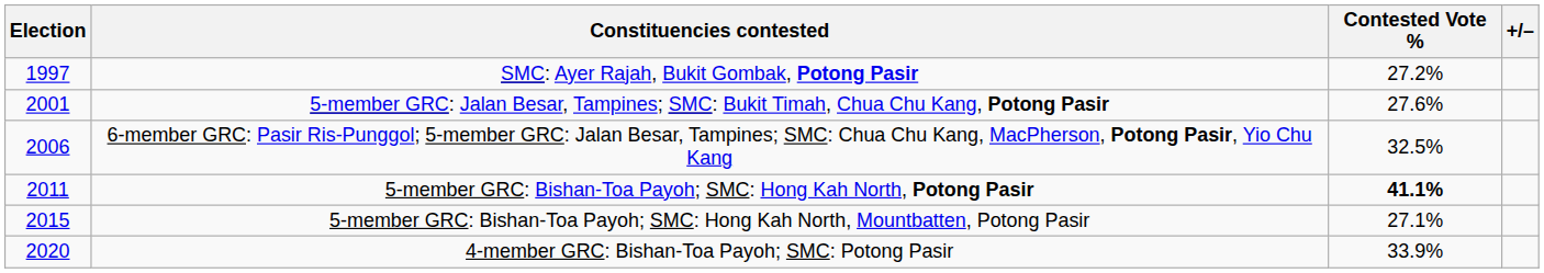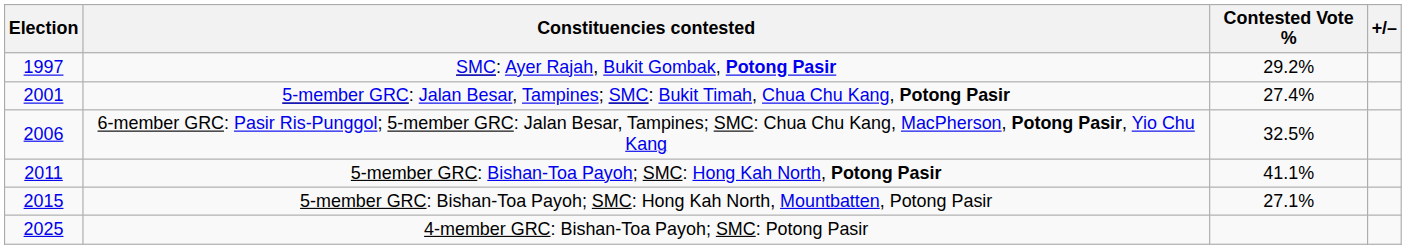1997 | Contested Vote %: 27.2% -> 29.2%
2001 | Contested Vote %: 27.6% -> 27.4%
2011 | Contested Vote %: bold -> normal
- row: 2020 | 4-member GRC: Bishan-Toa Payoh; SMC: Potong Pasir | 33.9%
+ row: 2025 | 4-member GRC: Bishan-Toa Payoh; SMC: Potong Pasir
